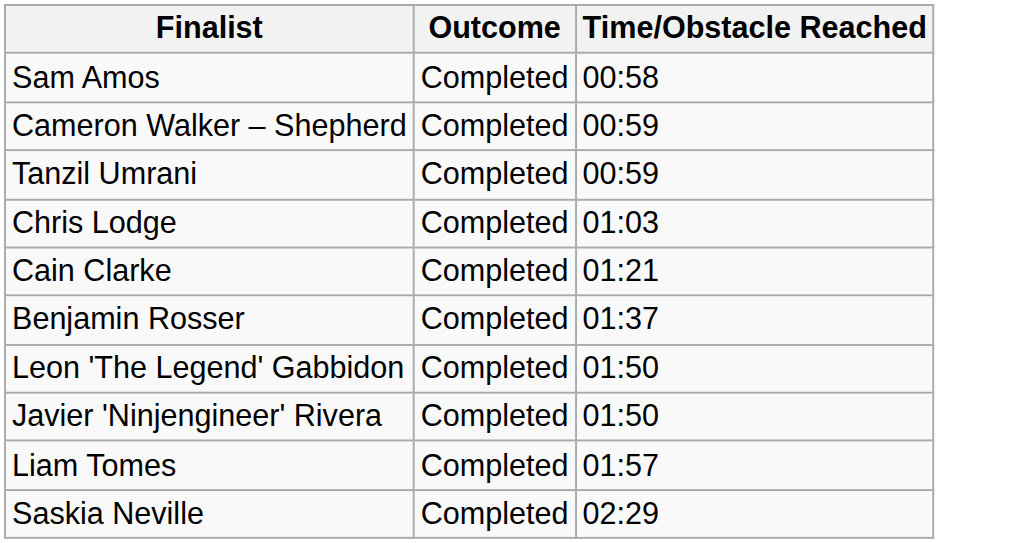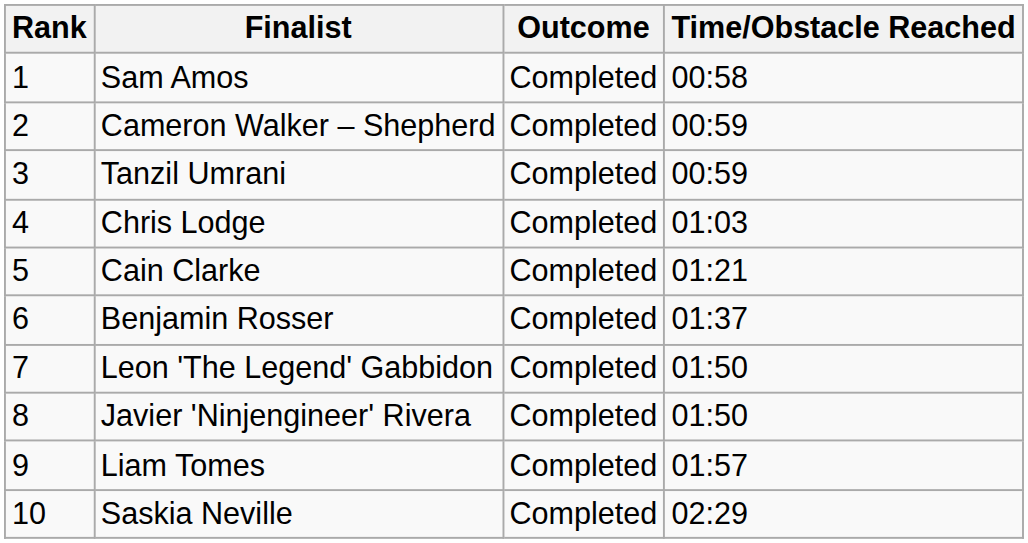+ column: Rank | 1 | 2 | 3 | 4 | 5 | 6 | 7 | 8 | 9 | 10
